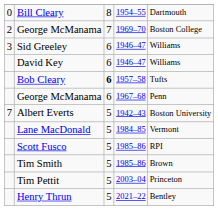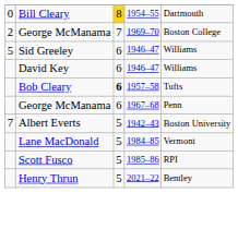Bill Cleary | column 3: no background -> gold background
Sid Greeley | column 1: 3 -> 5
- row: Tim Smith | 5 | 1985–86 | Brown
- row: Tim Pettit | 5 | 2003–04 | Princeton
